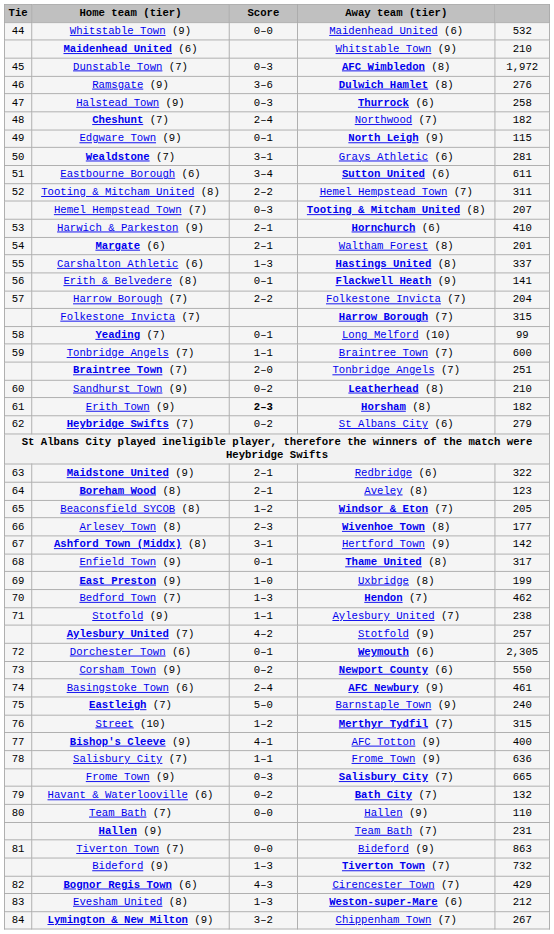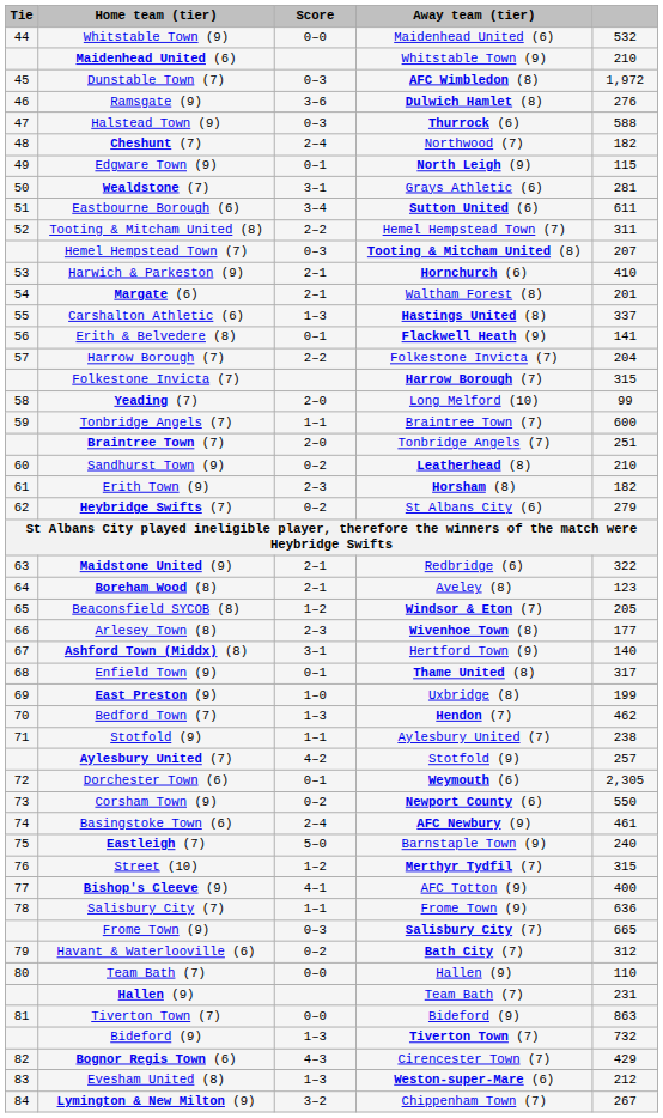Halstead Town (9) | column 5: 258 -> 588
Yeading (7) | Score: 0–1 -> 2–0
Erith Town (9) | Score: bold -> normal
Ashford Town (Middx) (8) | column 5: 142 -> 140
Havant & Waterlooville (6) | column 5: 132 -> 312
